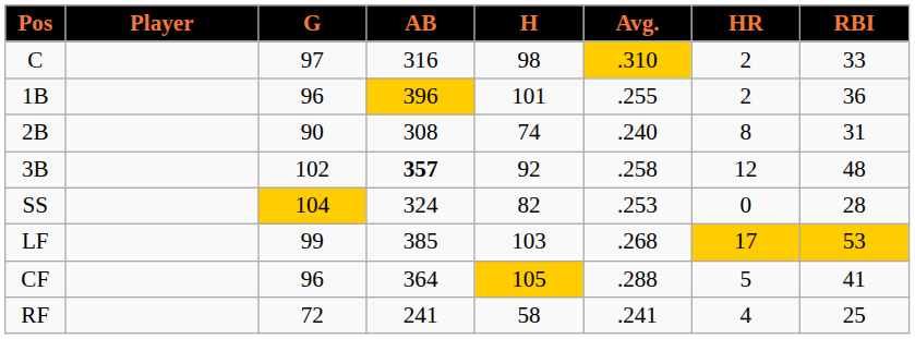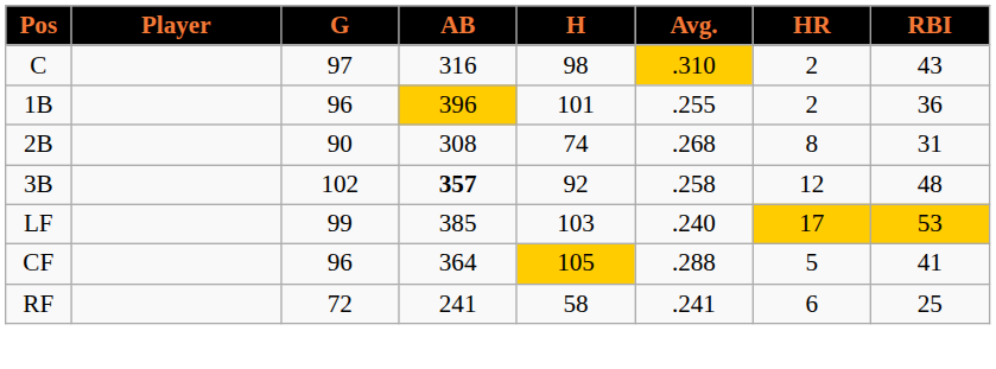C | RBI: 33 -> 43
2B | Avg.: .240 -> .268
- row: SS | 104 | 324 | 82 | .253 | 0 | 28
LF | Avg.: .268 -> .240
RF | HR: 4 -> 6
